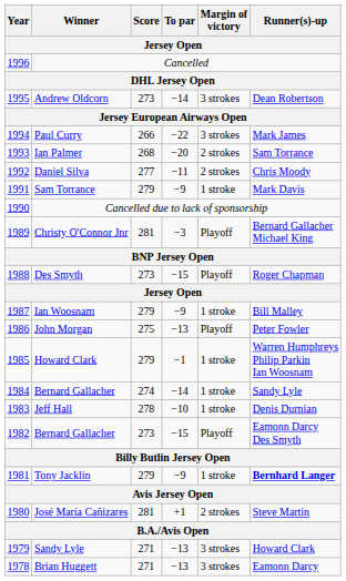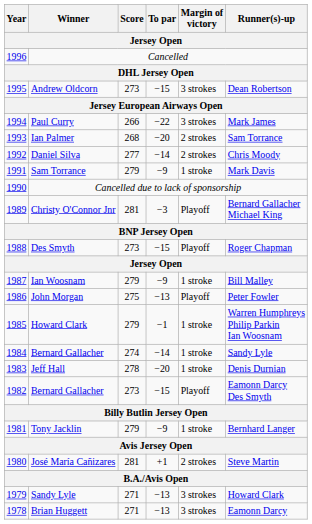Andrew Oldcorn | To par: −14 -> −15
Daniel Silva | To par: −11 -> −14
Jeff Hall | To par: −10 -> −20
Tony Jacklin | Runner(s)-up: bold -> normal
